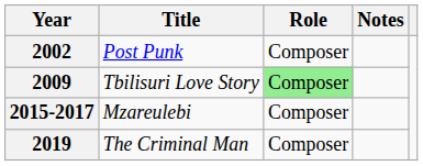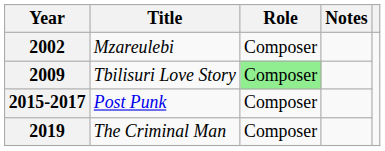2002 | Title: Post Punk -> Mzareulebi
2015-2017 | Title: Mzareulebi -> Post Punk
